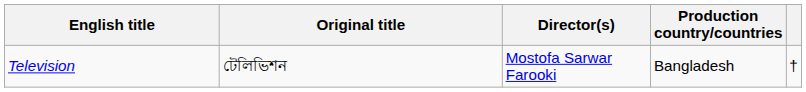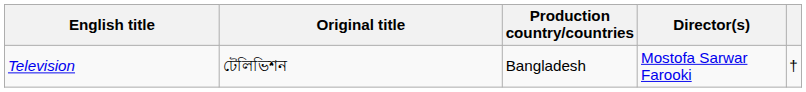columns swapped: Director(s) <-> Production country/countries
